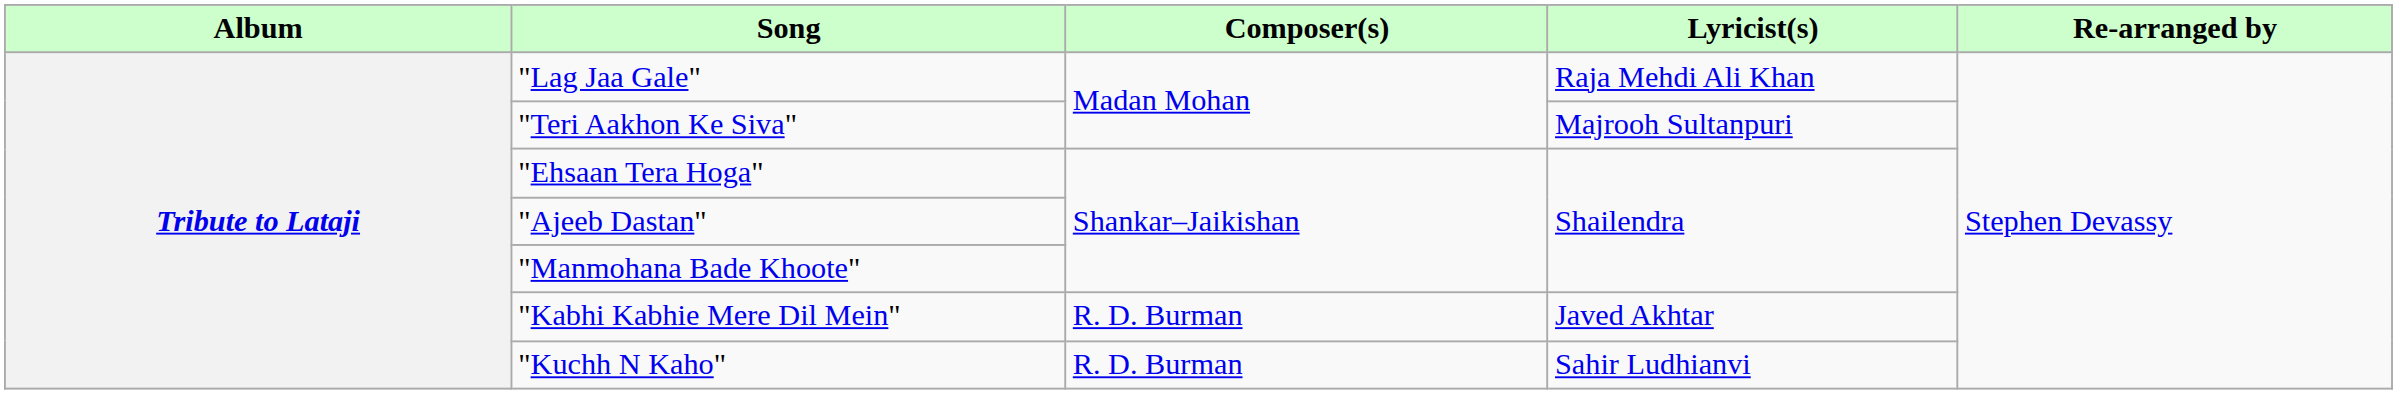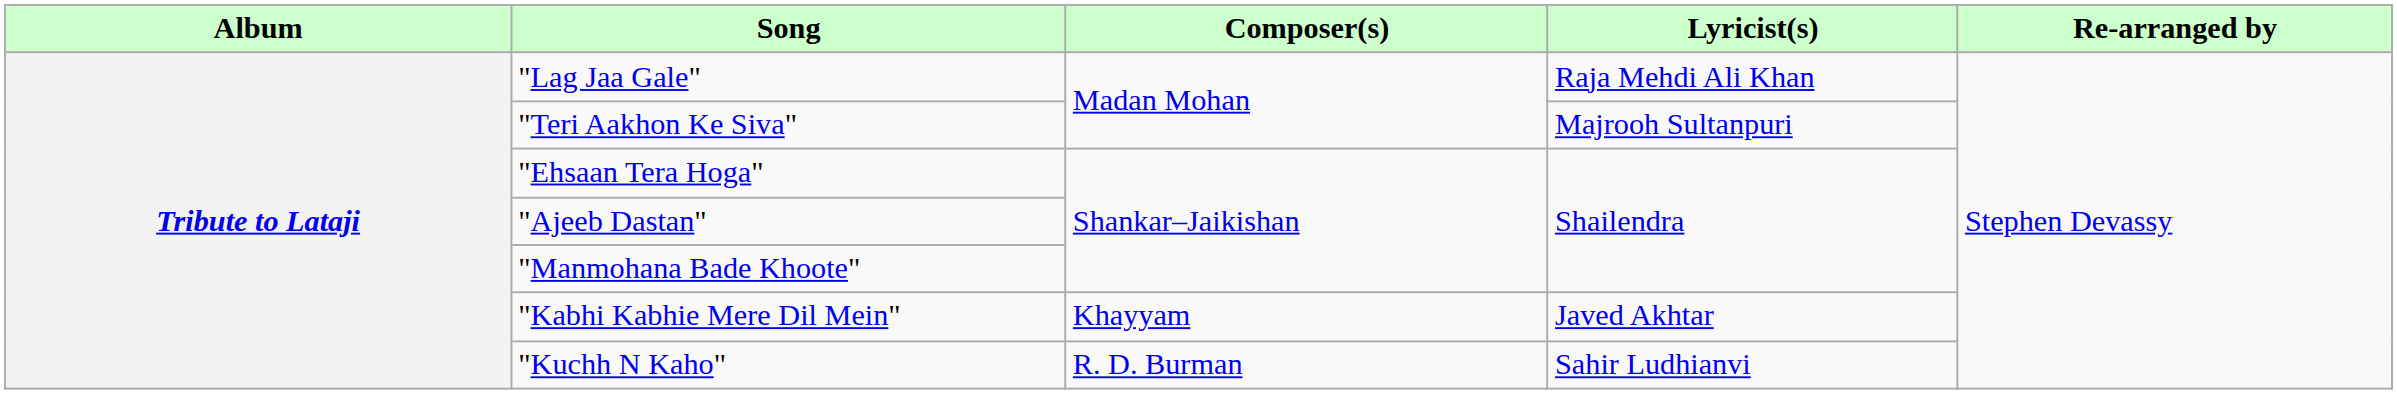"Kabhi Kabhie Mere Dil Mein" | Composer(s): R. D. Burman -> Khayyam
